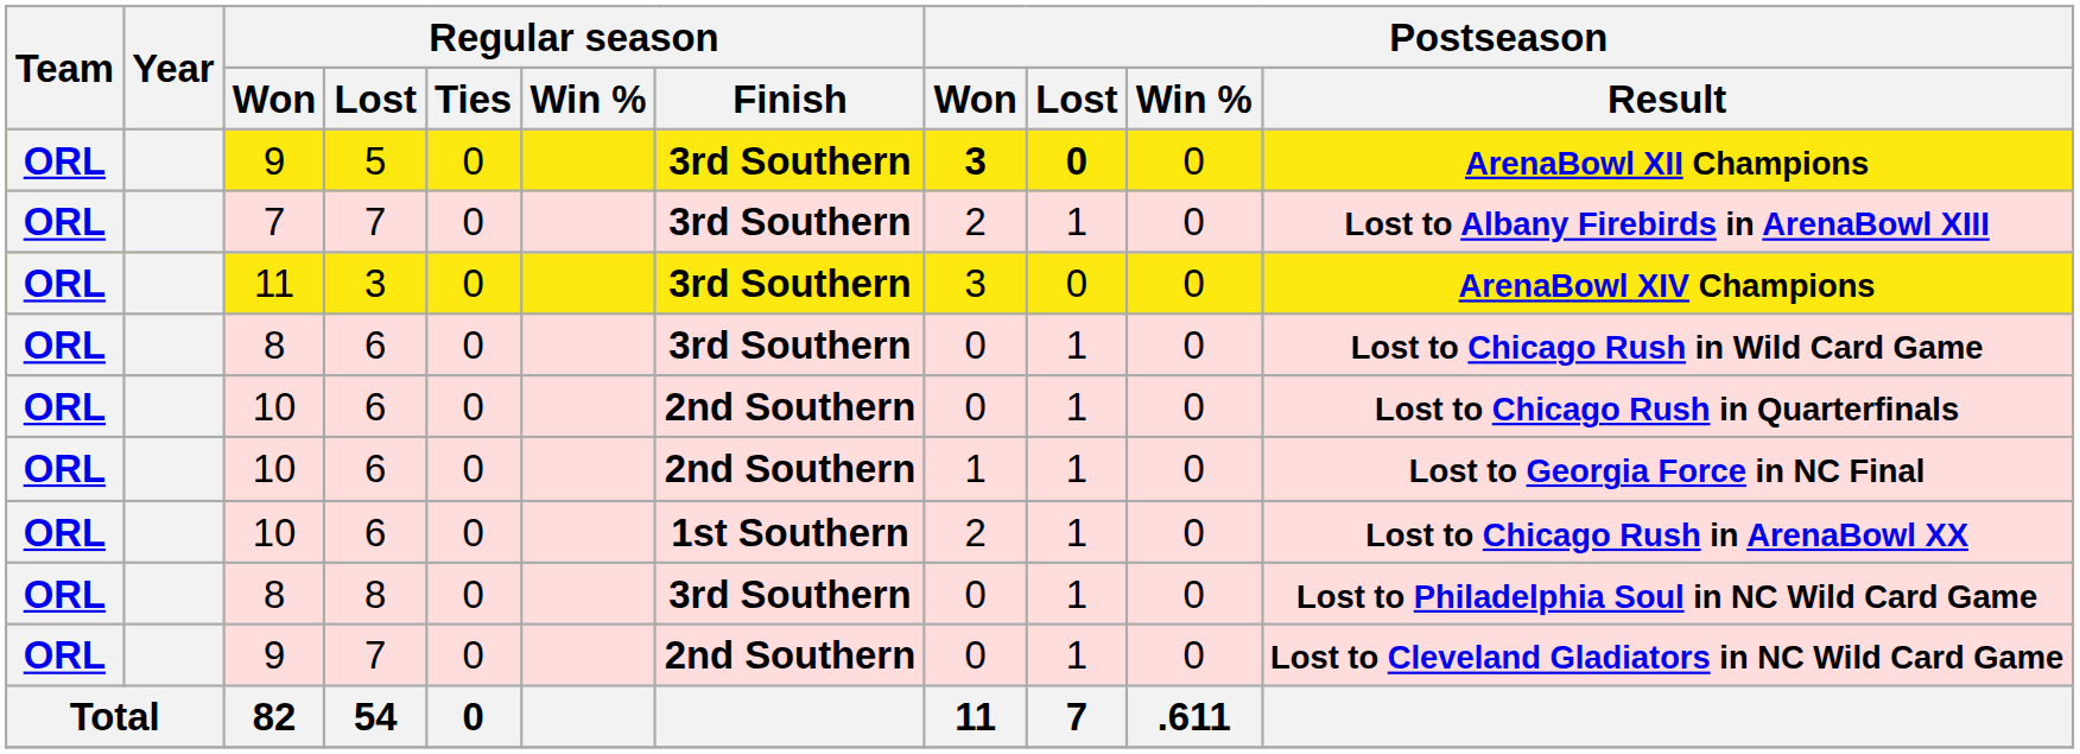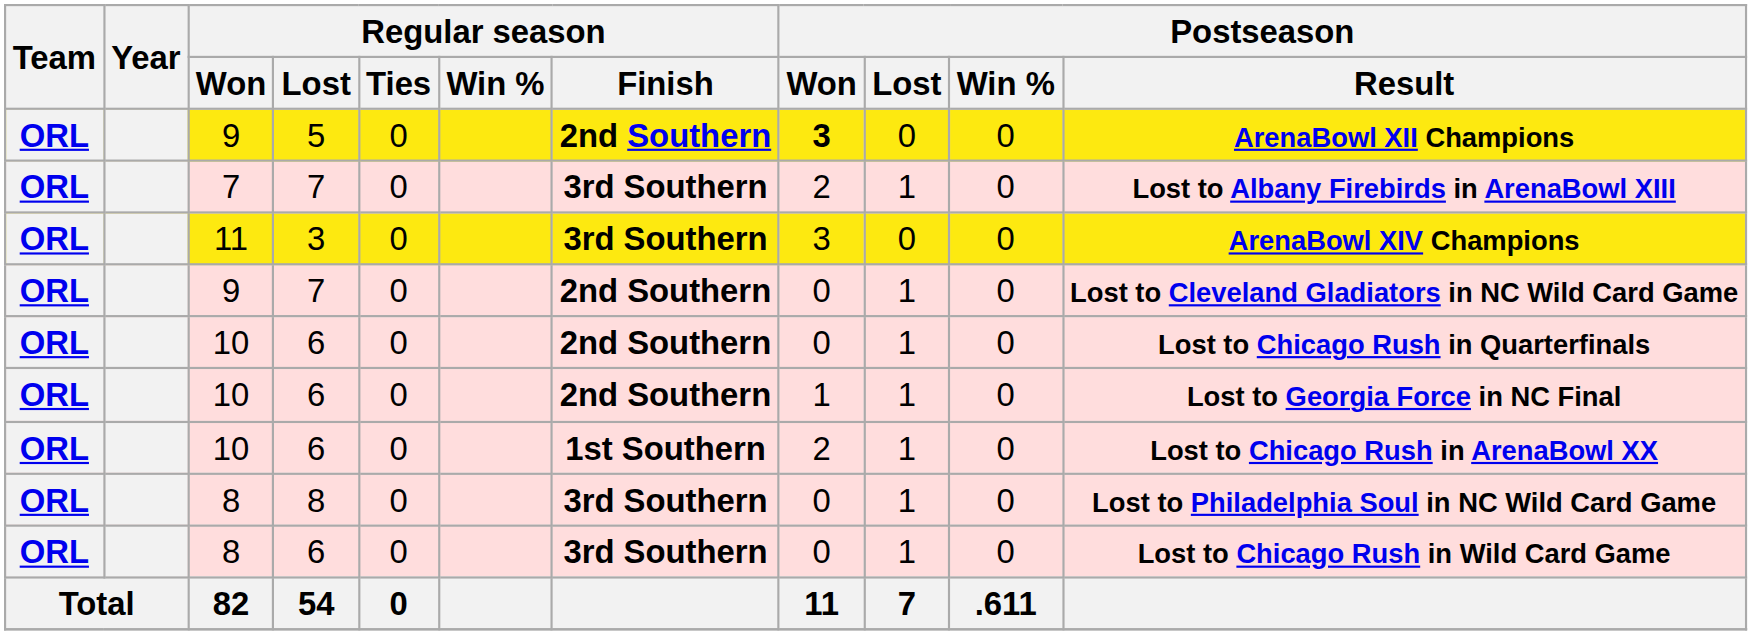9 / 5 | Regular season / Finish: 3rd Southern -> 2nd Southern
9 / 5 | Postseason / Lost: bold -> normal
rows swapped: 8 / 6 <-> 9 / 7
